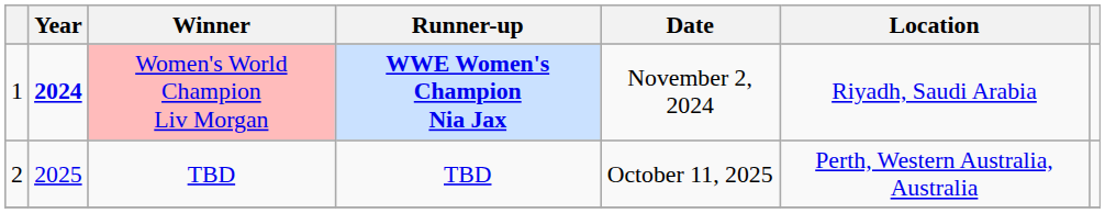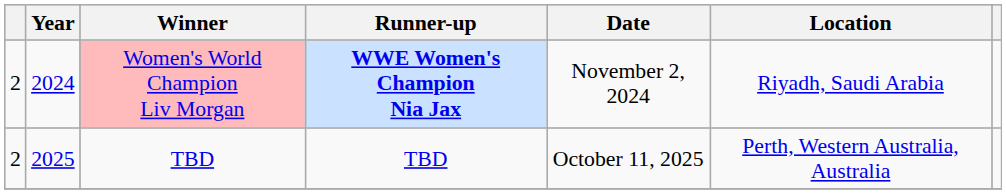Women's World Champion Liv Morgan | column 1: 1 -> 2
Women's World Champion Liv Morgan | Year: bold -> normal
